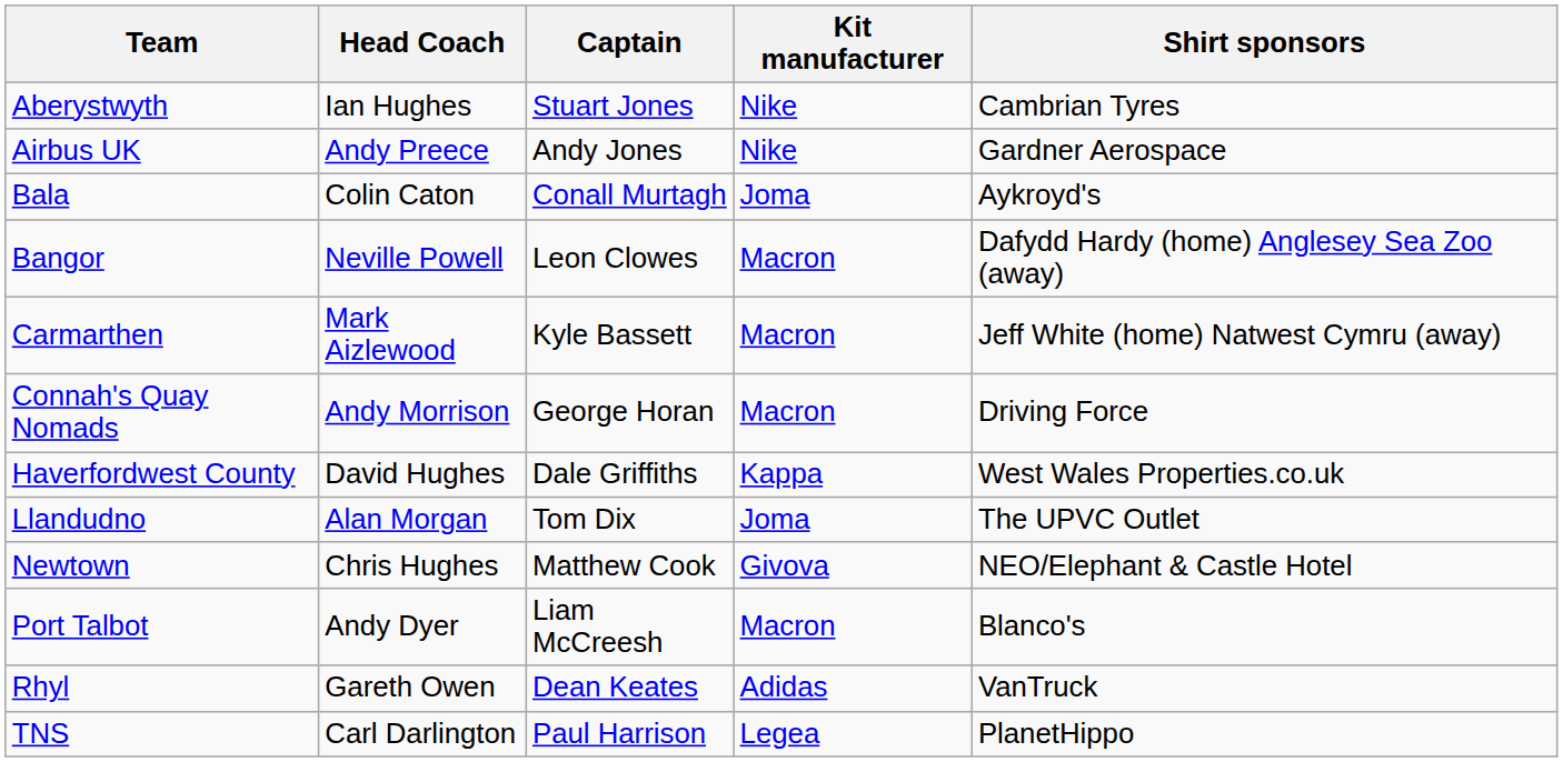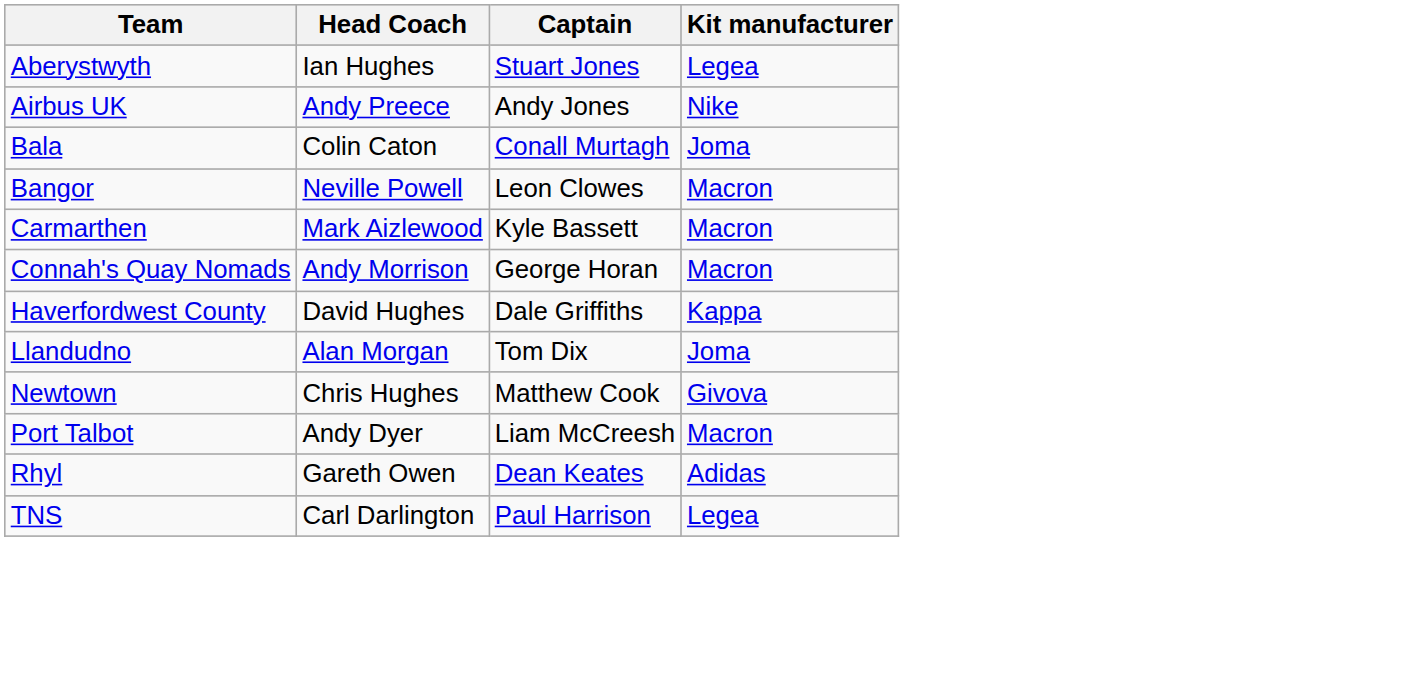- column: Shirt sponsors | Cambrian Tyres | Gardner Aerospace | Aykroyd's | Dafydd Hardy (home) Anglesey Sea Zoo (away) | Jeff White (home) Natwest Cymru (away) | Driving Force | West Wales Properties.co.uk | The UPVC Outlet | NEO/Elephant & Castle Hotel | Blanco's | VanTruck | PlanetHippo
Aberystwyth | Kit manufacturer: Nike -> Legea
